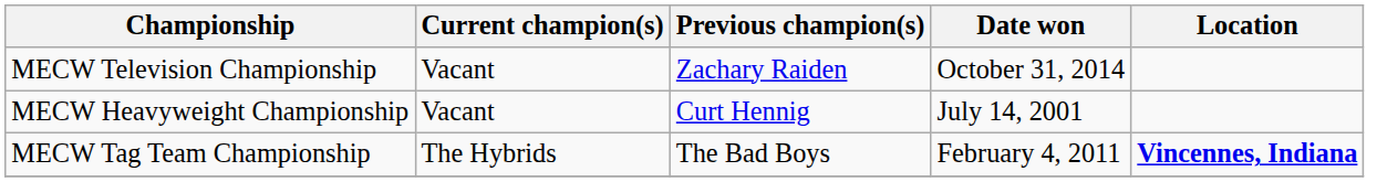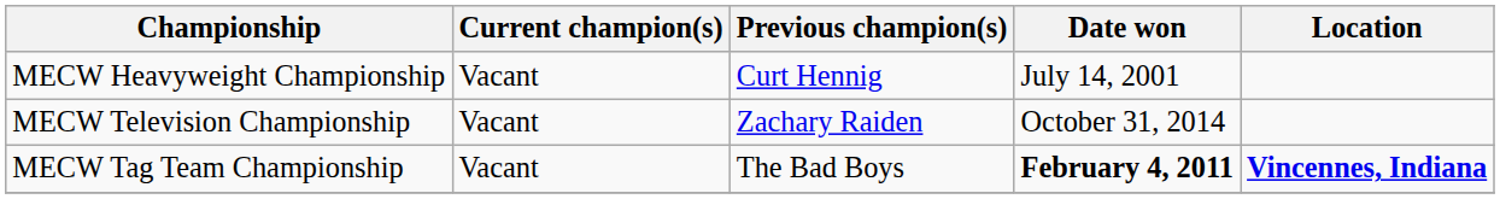rows swapped: MECW Heavyweight Championship <-> MECW Television Championship
MECW Tag Team Championship | Current champion(s): The Hybrids -> Vacant
MECW Tag Team Championship | Date won: normal -> bold
